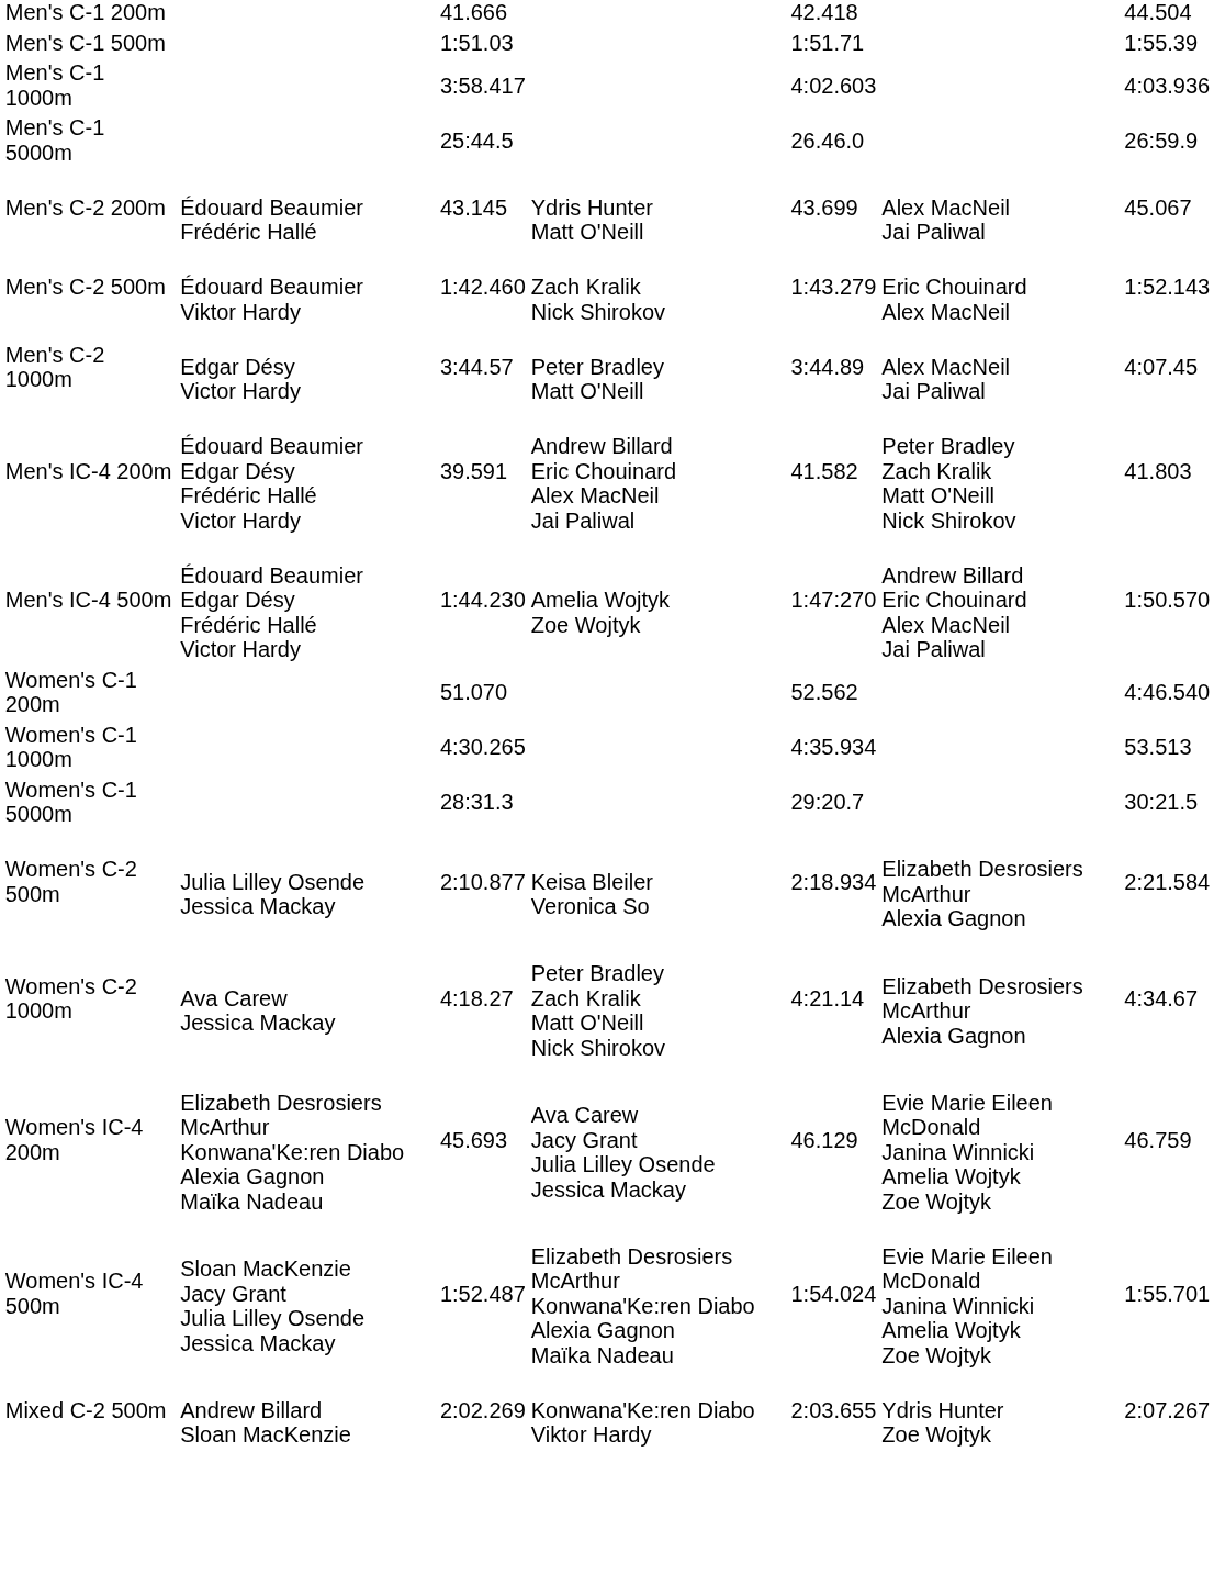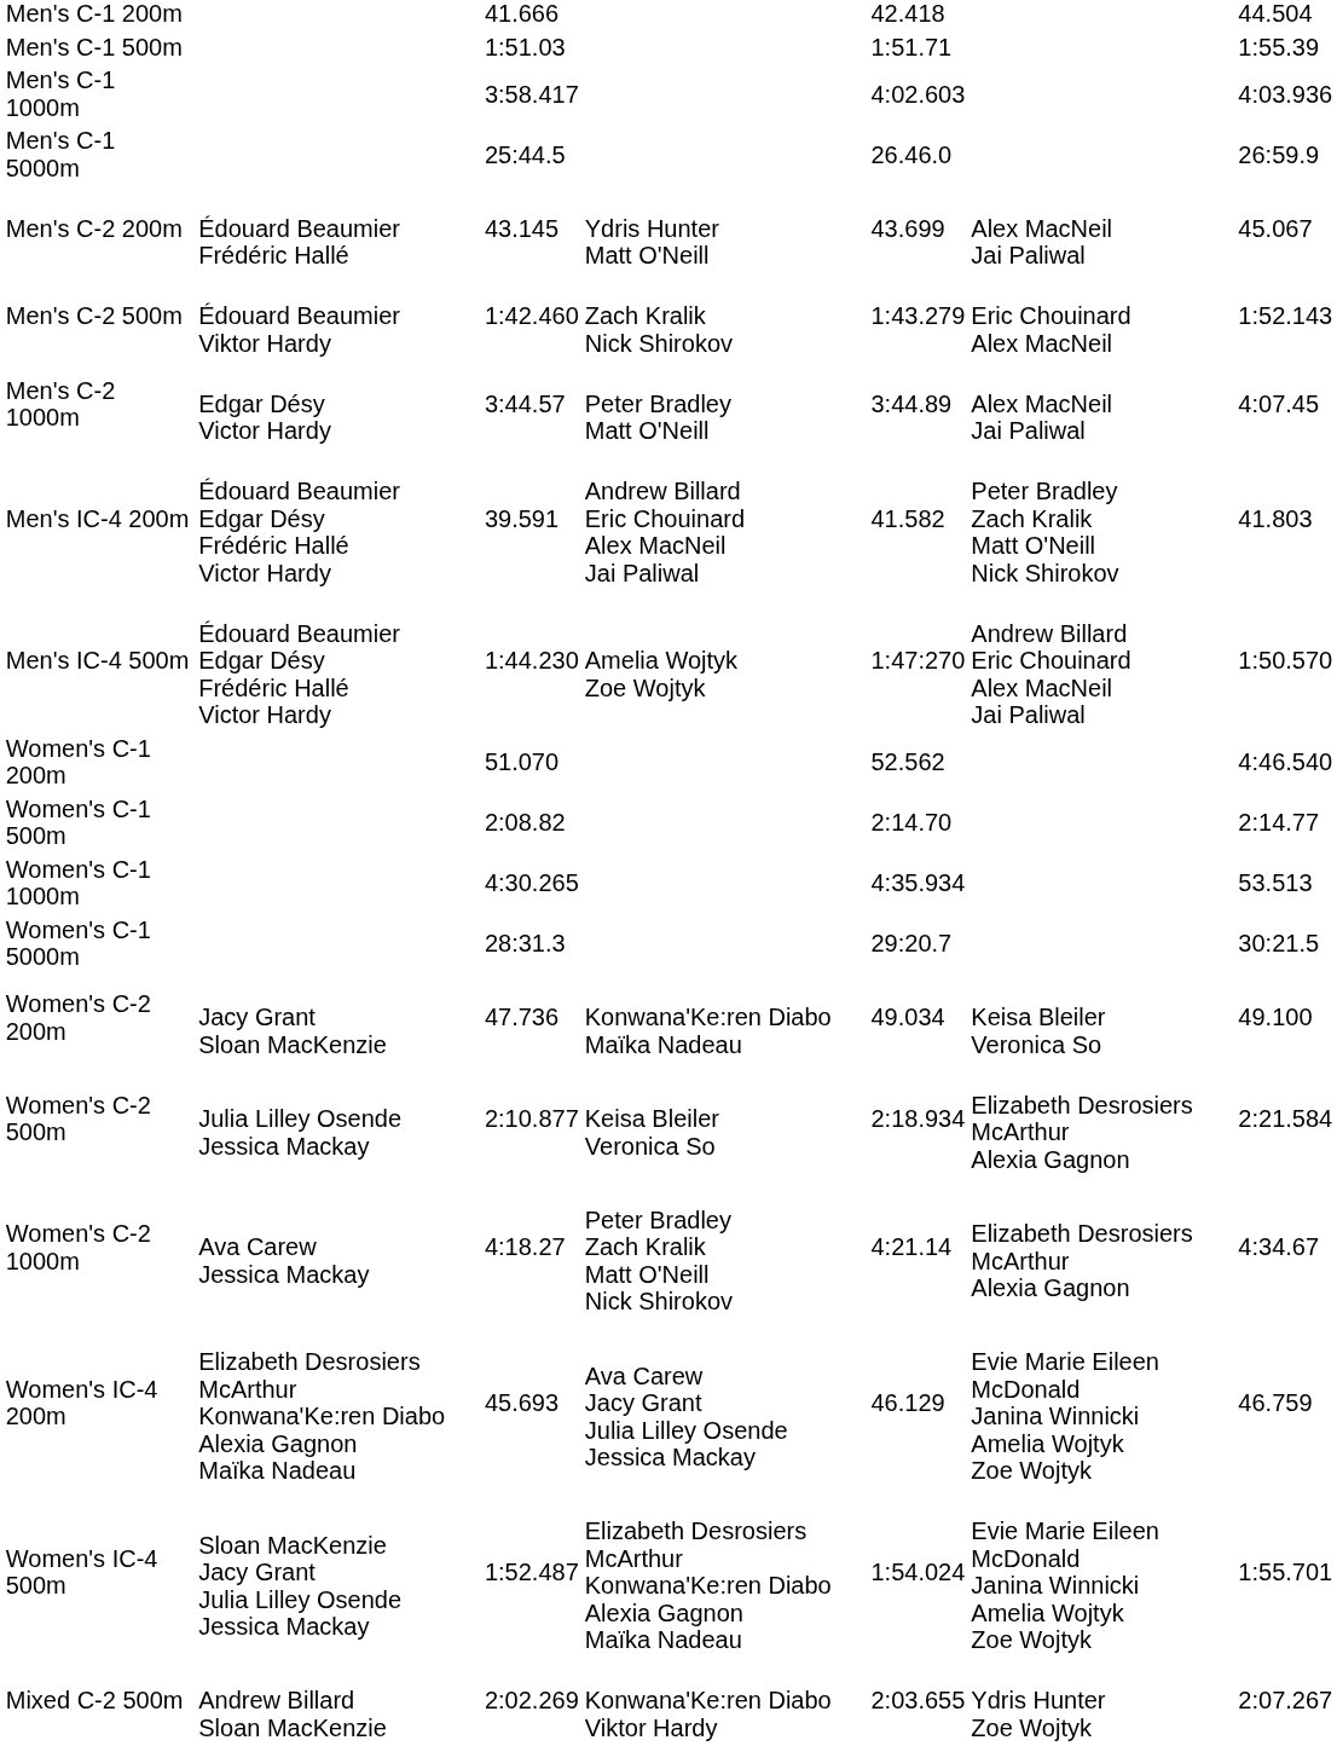+ row: Women's C-1 500m | 2:08.82 | 2:14.70 | 2:14.77
+ row: Women's C-2 200m | Jacy Grant Sloan MacKenzie | 47.736 | Konwana'Ke:ren Diabo Maïka Nadeau | 49.034 | Keisa Bleiler Veronica So | 49.100
